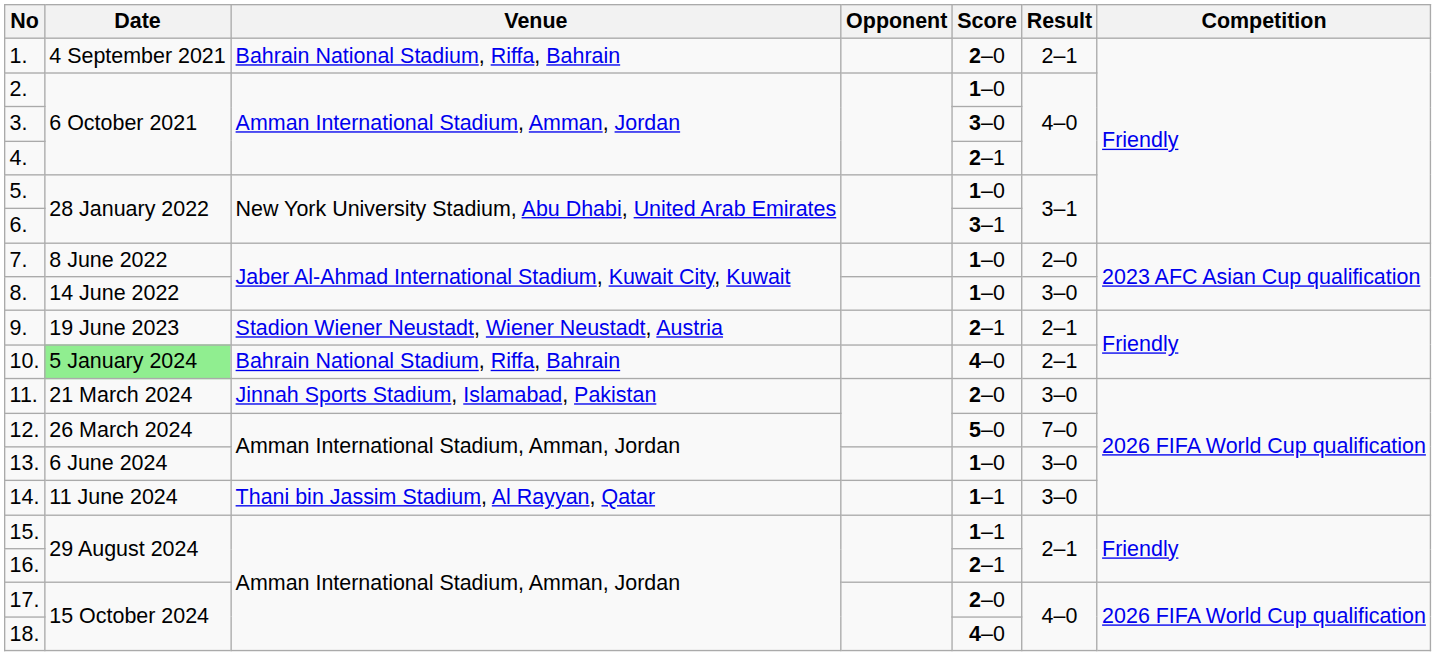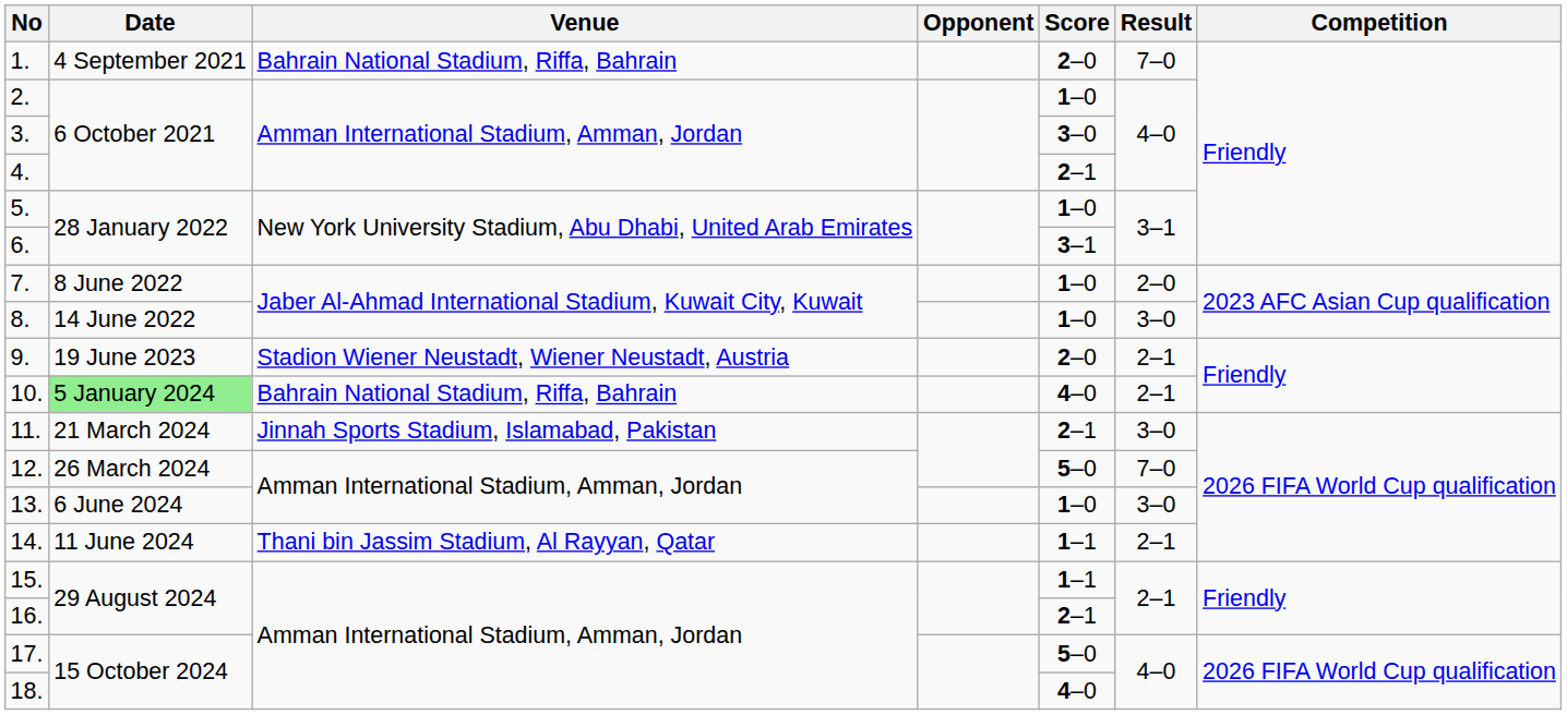1. | Result: 2–1 -> 7–0
9. | Score: 2–1 -> 2–0
11. | Score: 2–0 -> 2–1
14. | Result: 3–0 -> 2–1
17. | Score: 2–0 -> 5–0
